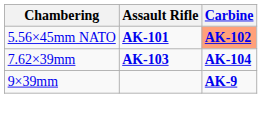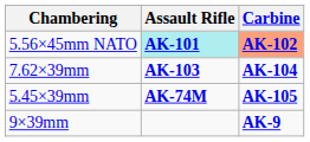5.56×45mm NATO | Assault Rifle: no background -> paleturquoise background
+ row: 5.45×39mm | AK-74M | AK-105
